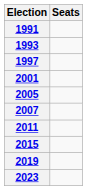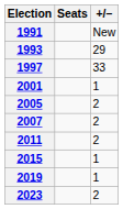+ column: +/– | New | 29 | 33 | 1 | 2 | 2 | 2 | 1 | 1 | 2
